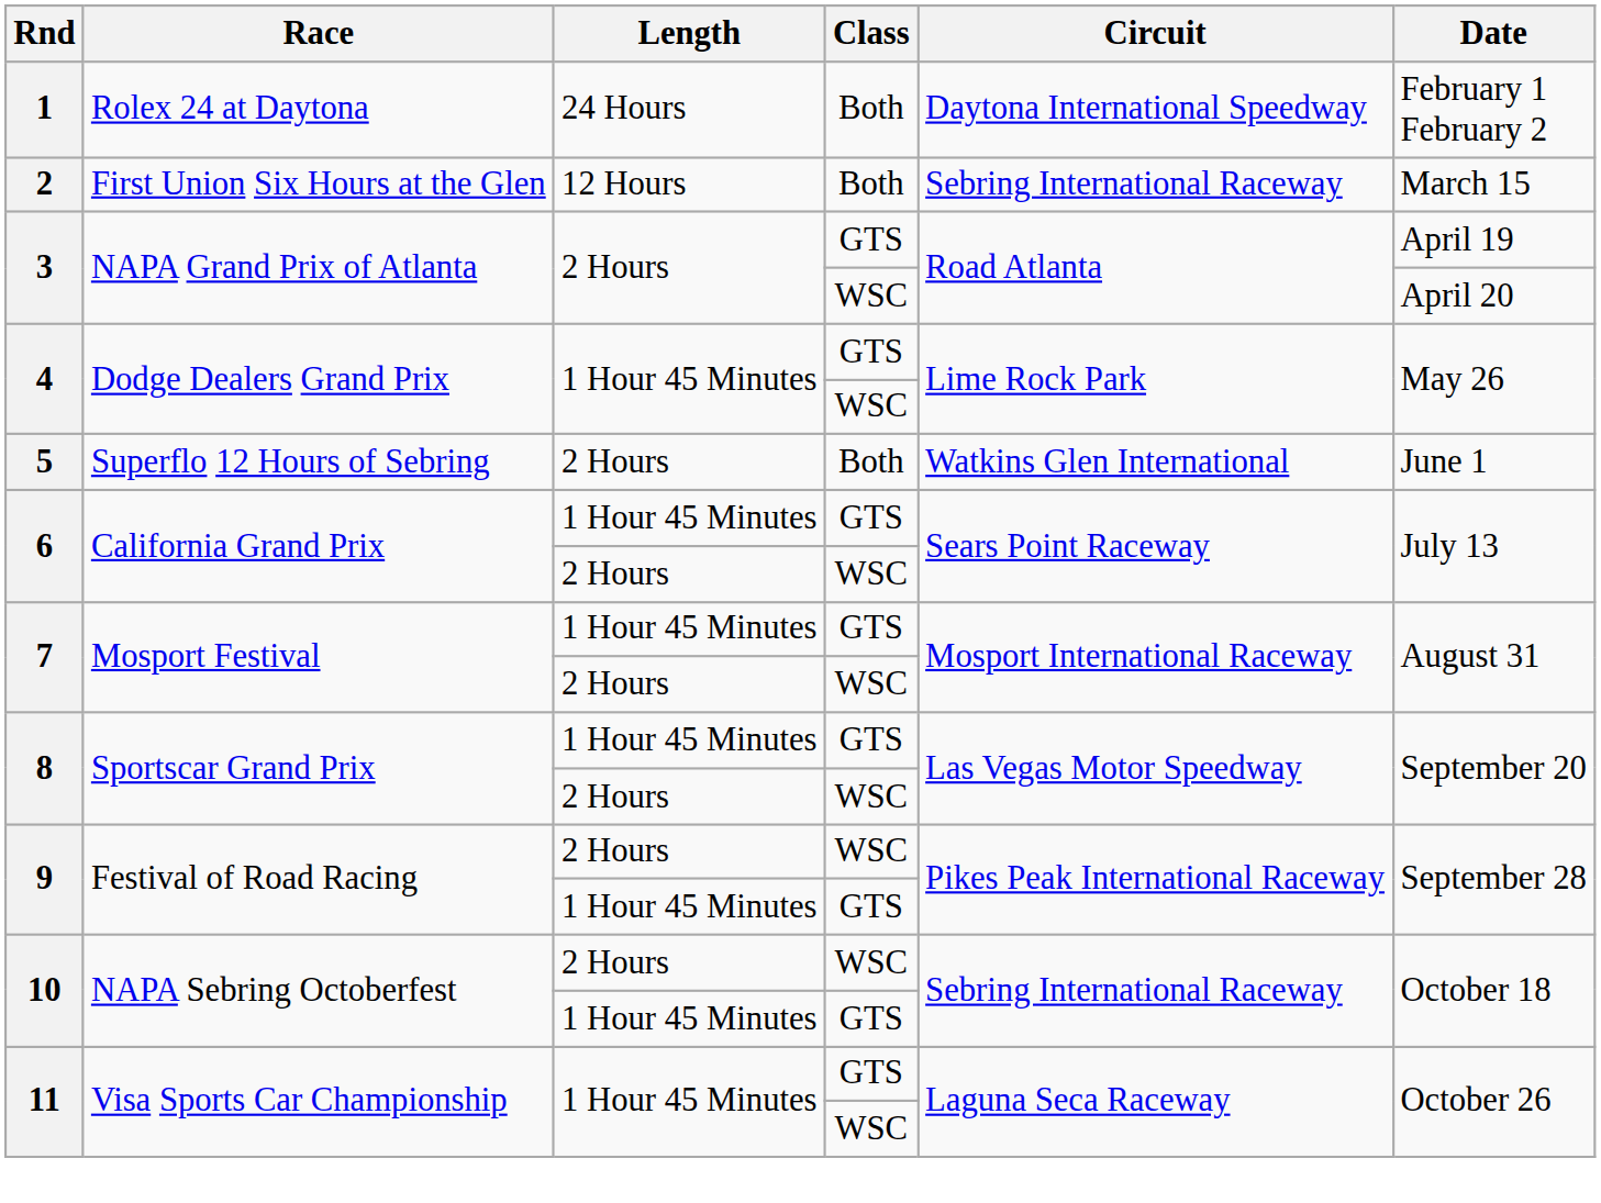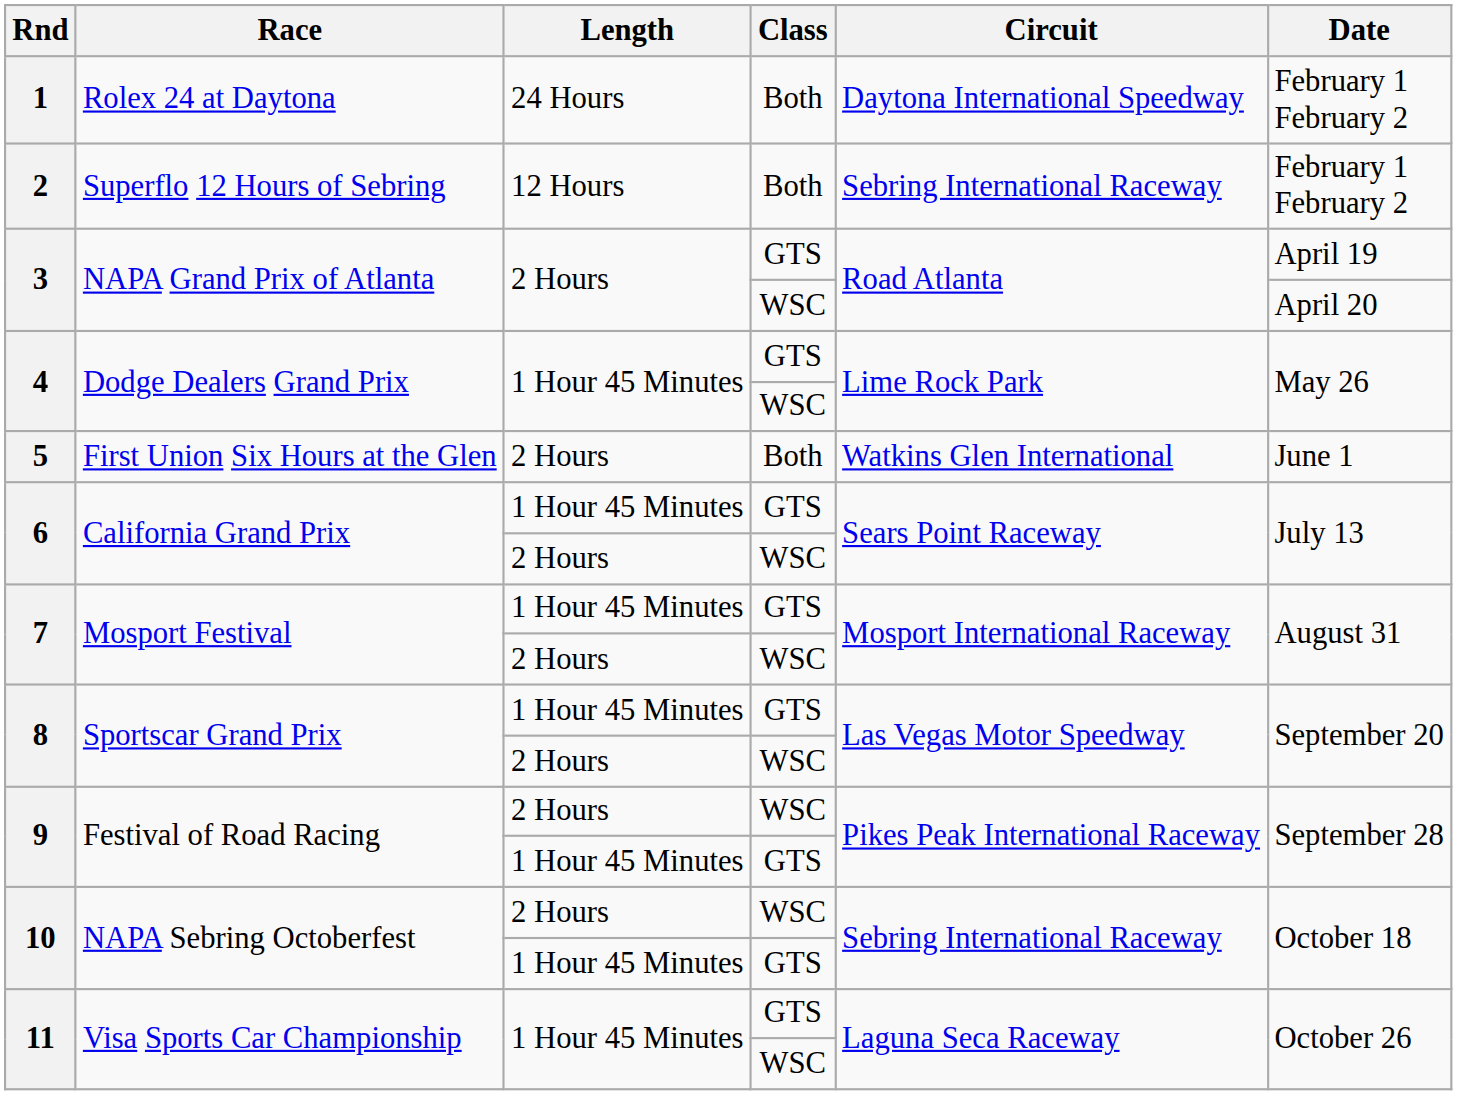2 | Race: First Union Six Hours at the Glen -> Superflo 12 Hours of Sebring
2 | Date: March 15 -> February 1 February 2
5 | Race: Superflo 12 Hours of Sebring -> First Union Six Hours at the Glen
